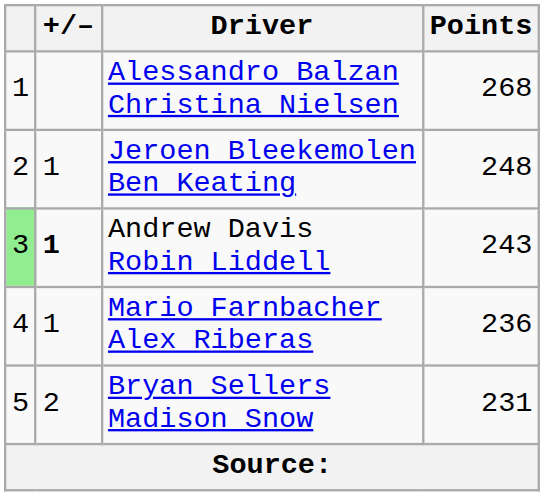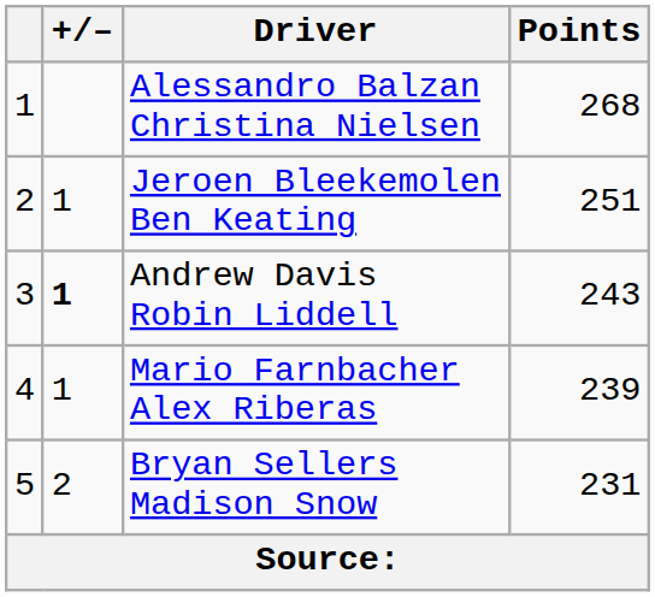Jeroen Bleekemolen Ben Keating | Points: 248 -> 251
Andrew Davis Robin Liddell | column 1: lightgreen background -> no background
Mario Farnbacher Alex Riberas | Points: 236 -> 239
